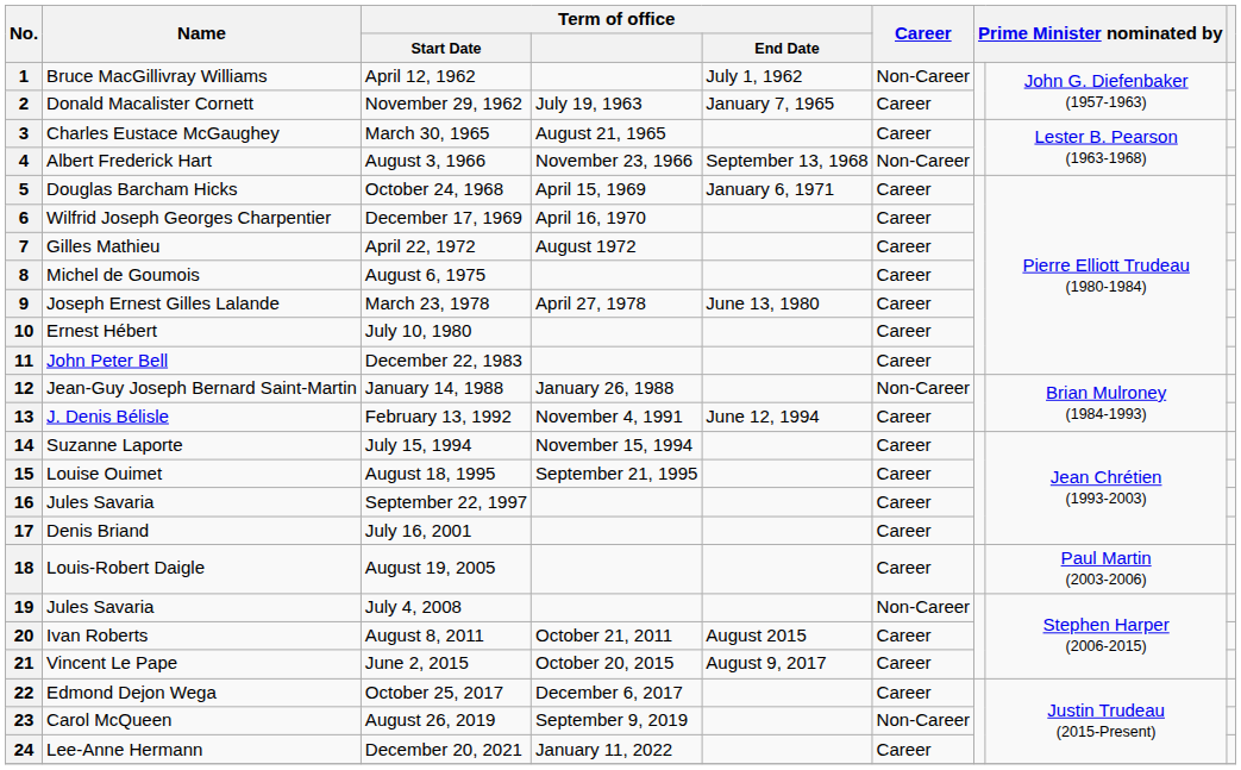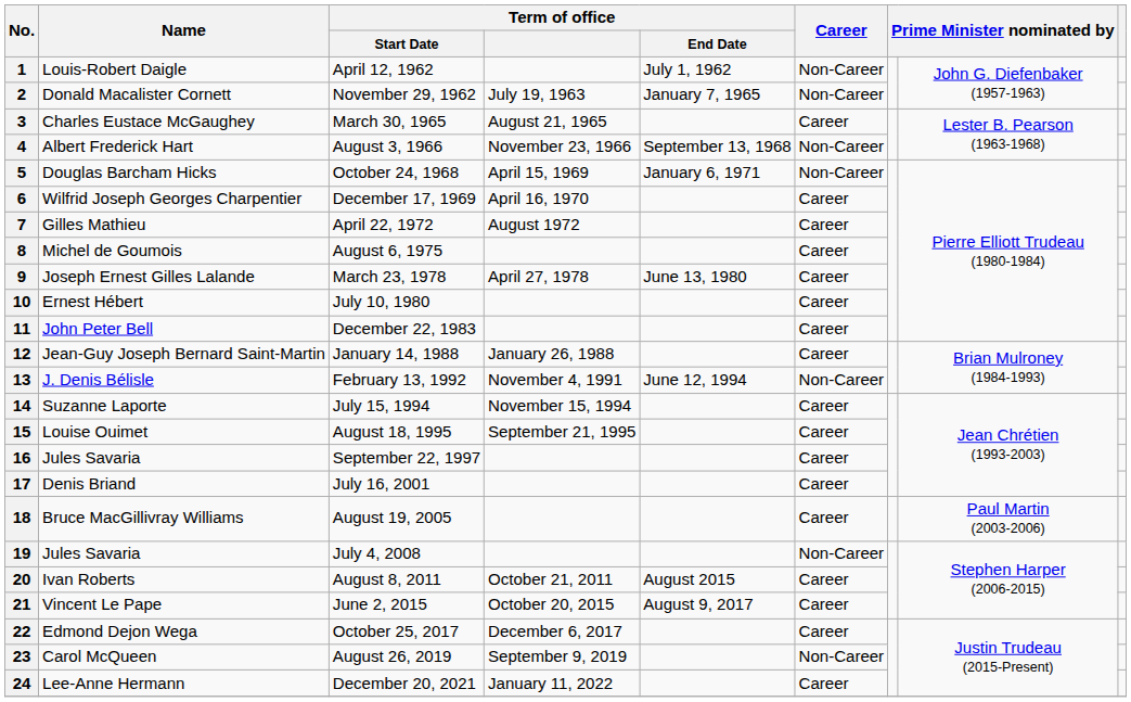1 | Name: Bruce MacGillivray Williams -> Louis-Robert Daigle
2 | Career: Career -> Non-Career
5 | Career: Career -> Non-Career
12 | Career: Non-Career -> Career
13 | Career: Career -> Non-Career
18 | Name: Louis-Robert Daigle -> Bruce MacGillivray Williams
